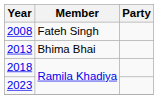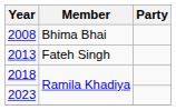2008 | Member: Fateh Singh -> Bhima Bhai
2013 | Member: Bhima Bhai -> Fateh Singh
